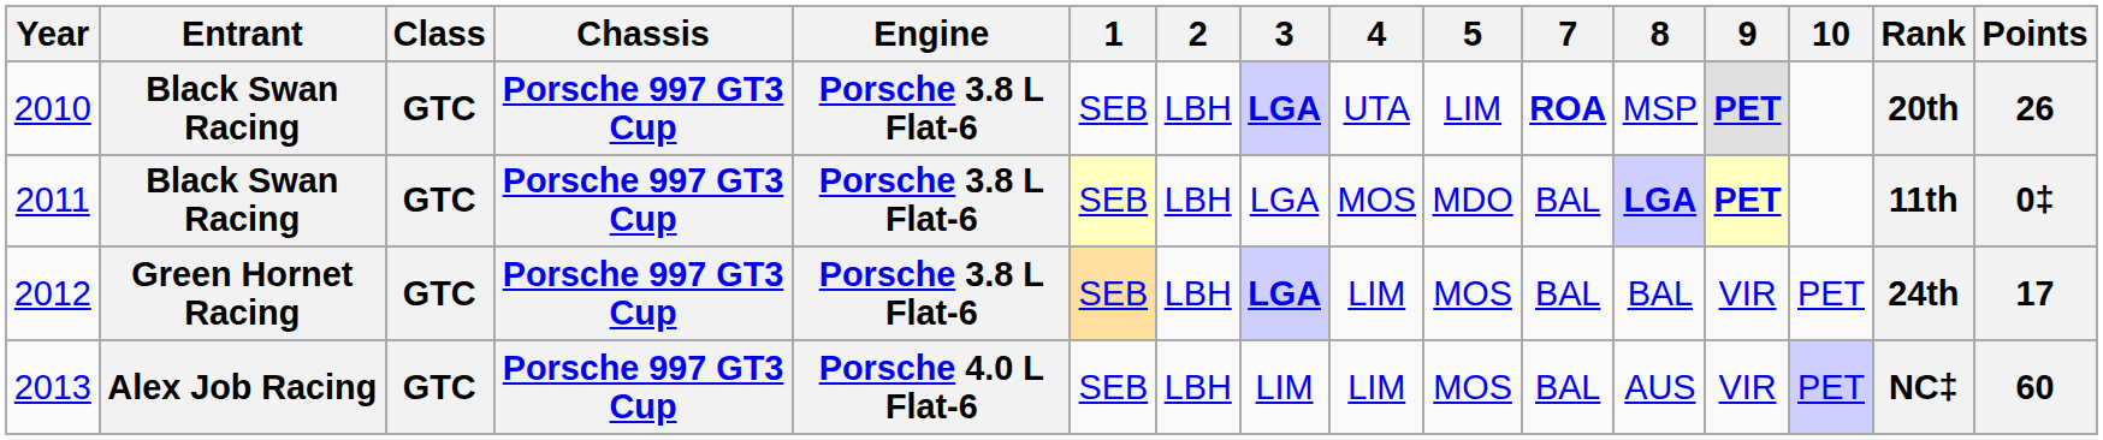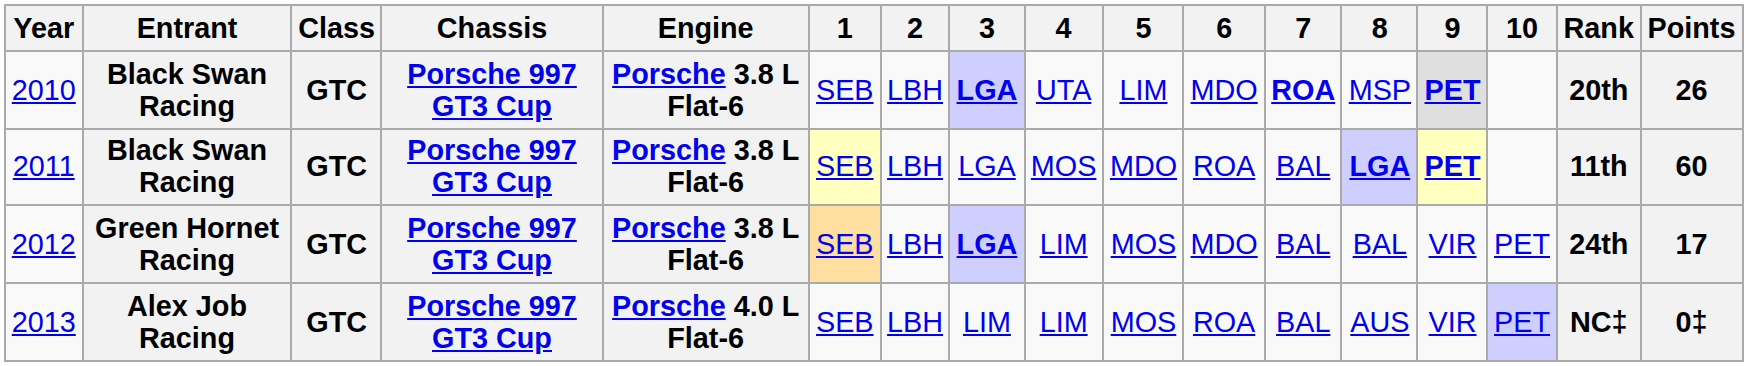+ column: 6 | MDO | ROA | MDO | ROA
2011 | Points: 0‡ -> 60
2013 | Points: 60 -> 0‡
